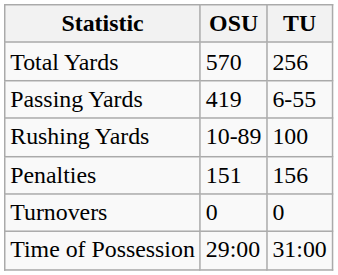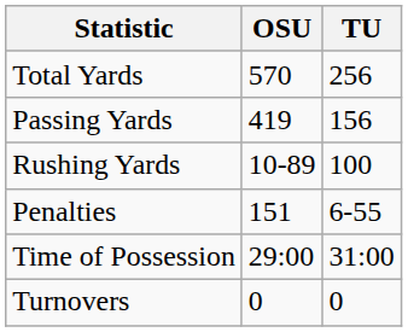Passing Yards | TU: 6-55 -> 156
Penalties | TU: 156 -> 6-55
rows swapped: Turnovers <-> Time of Possession
